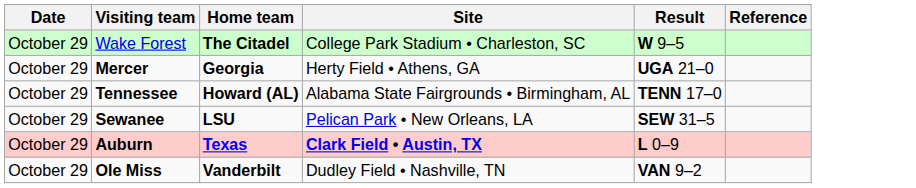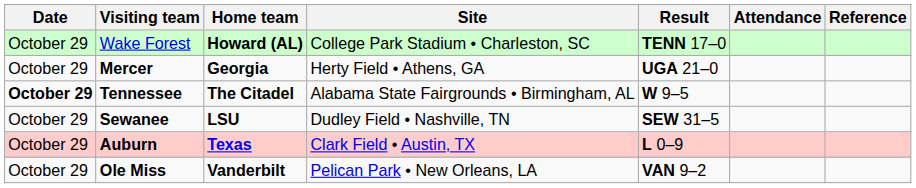+ column: Attendance
Wake Forest | Home team: The Citadel -> Howard (AL)
Wake Forest | Result: W 9–5 -> TENN 17–0
Tennessee | Date: normal -> bold
Tennessee | Home team: Howard (AL) -> The Citadel
Tennessee | Result: TENN 17–0 -> W 9–5
Sewanee | Site: Pelican Park • New Orleans, LA -> Dudley Field • Nashville, TN
Auburn | Site: bold -> normal
Ole Miss | Site: Dudley Field • Nashville, TN -> Pelican Park • New Orleans, LA
